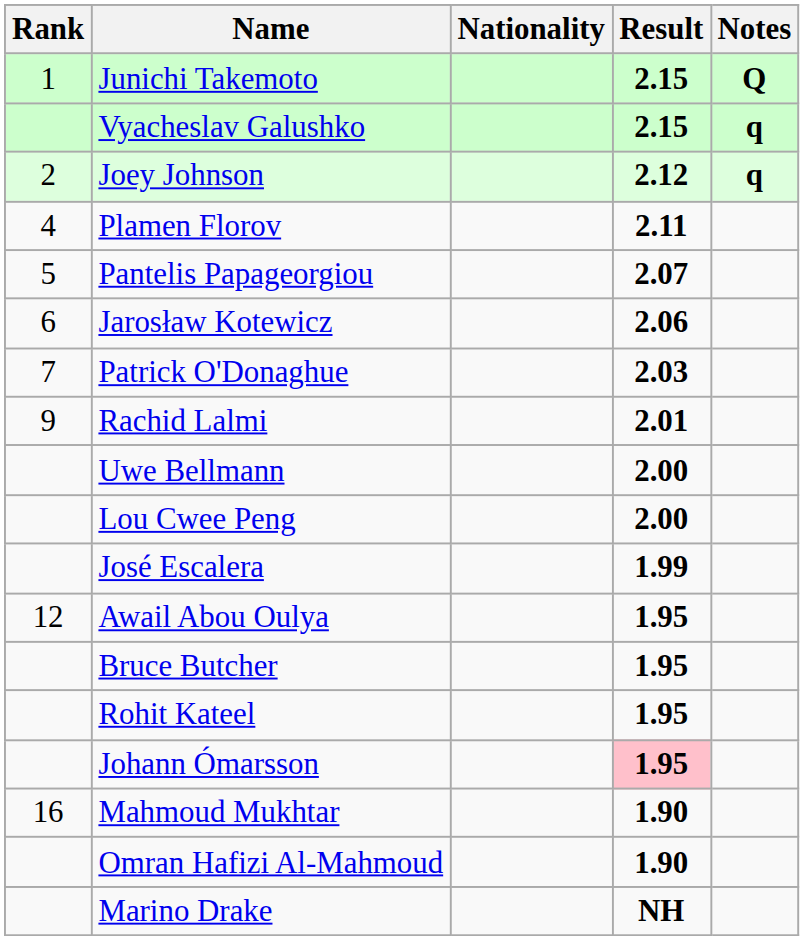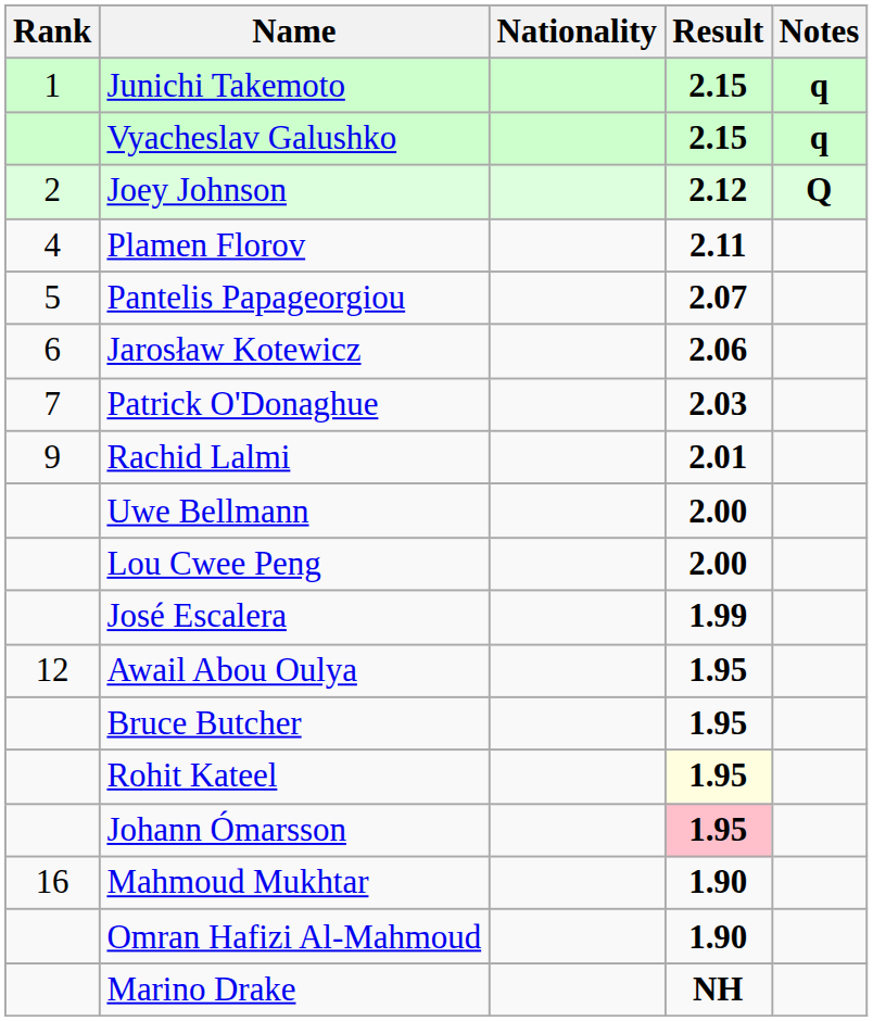Junichi Takemoto | Notes: Q -> q
Joey Johnson | Notes: q -> Q
Rohit Kateel | Result: no background -> lightyellow background
